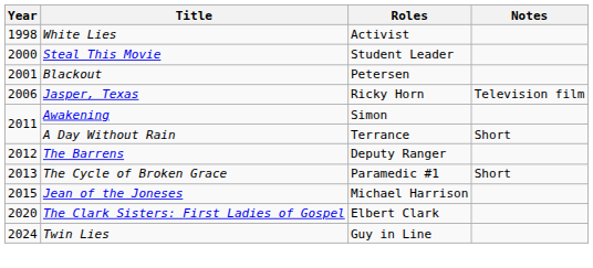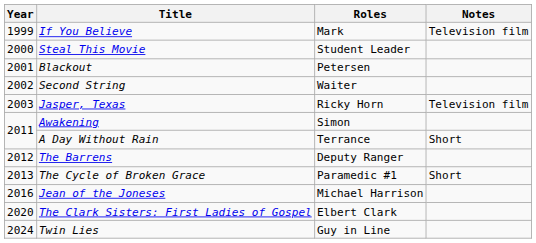- row: 1998 | White Lies | Activist
+ row: 1999 | If You Believe | Mark | Television film
+ row: 2002 | Second String | Waiter
Jasper, Texas | Year: 2006 -> 2003
Jean of the Joneses | Year: 2015 -> 2016
